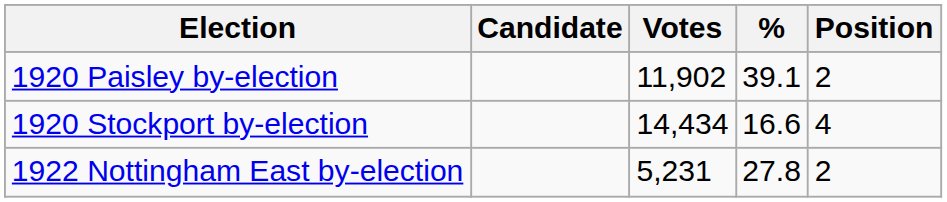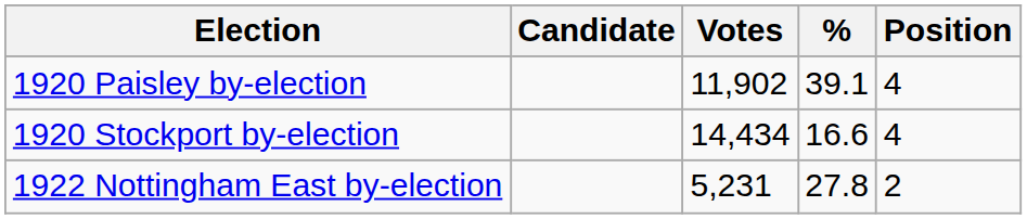1920 Paisley by-election | Position: 2 -> 4
